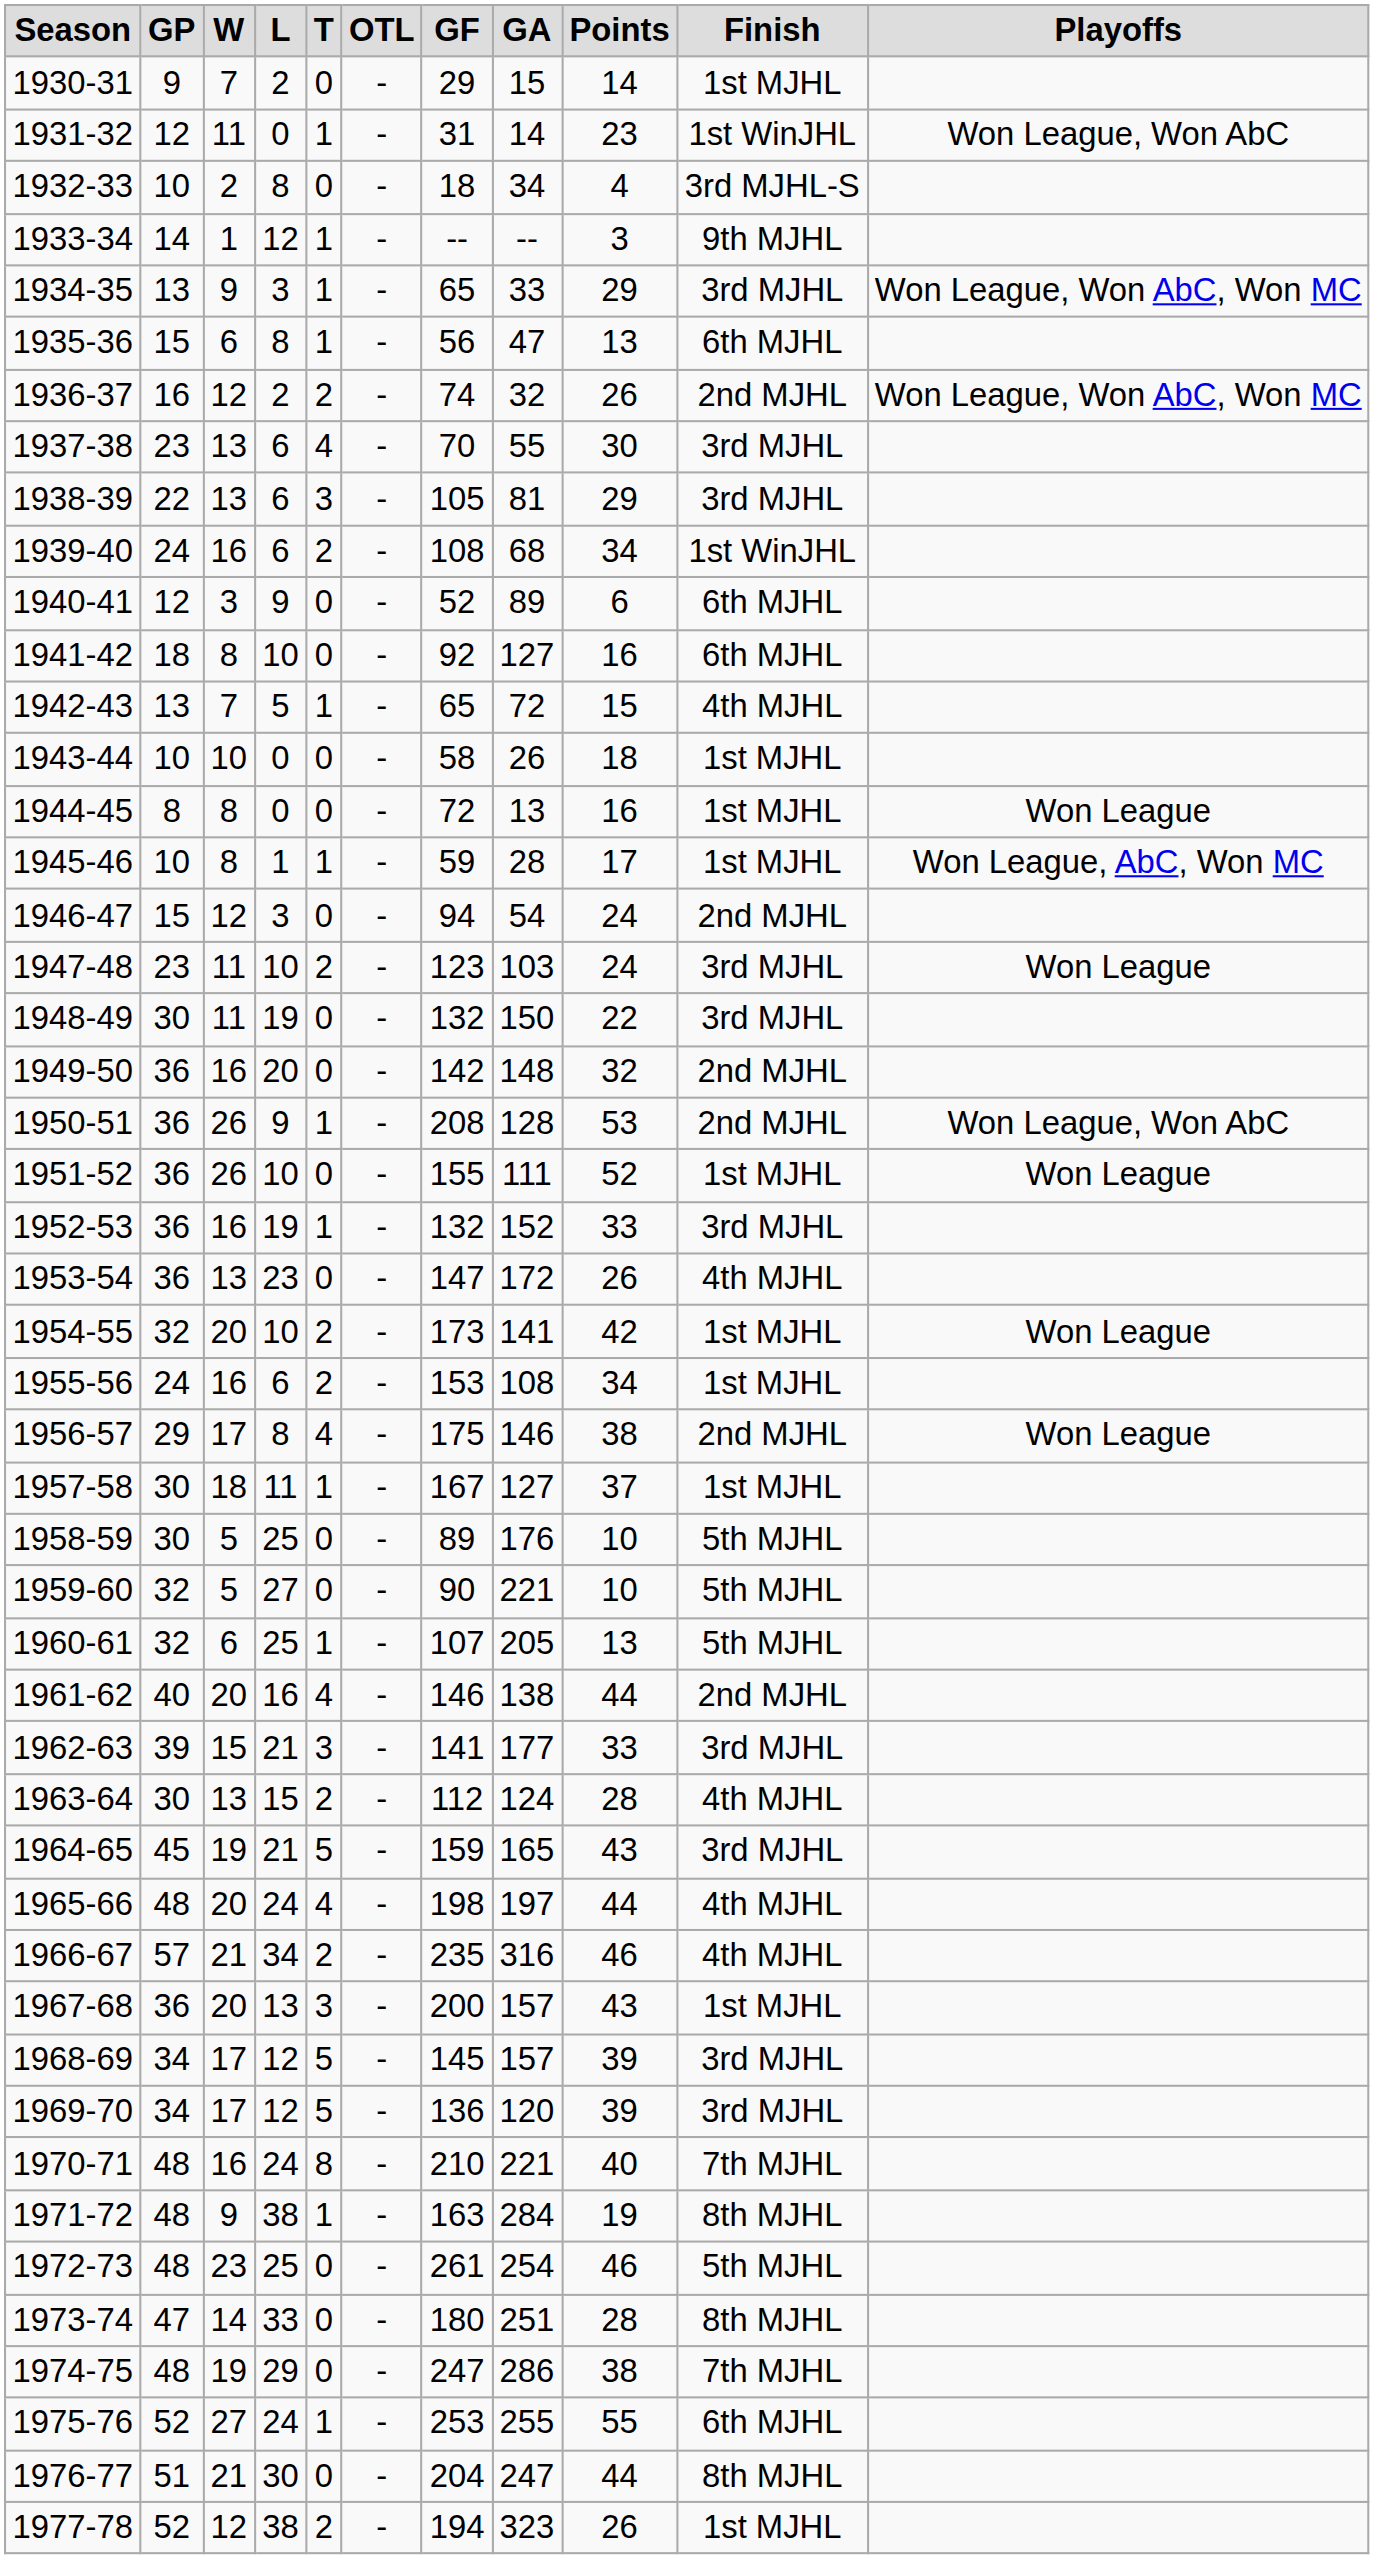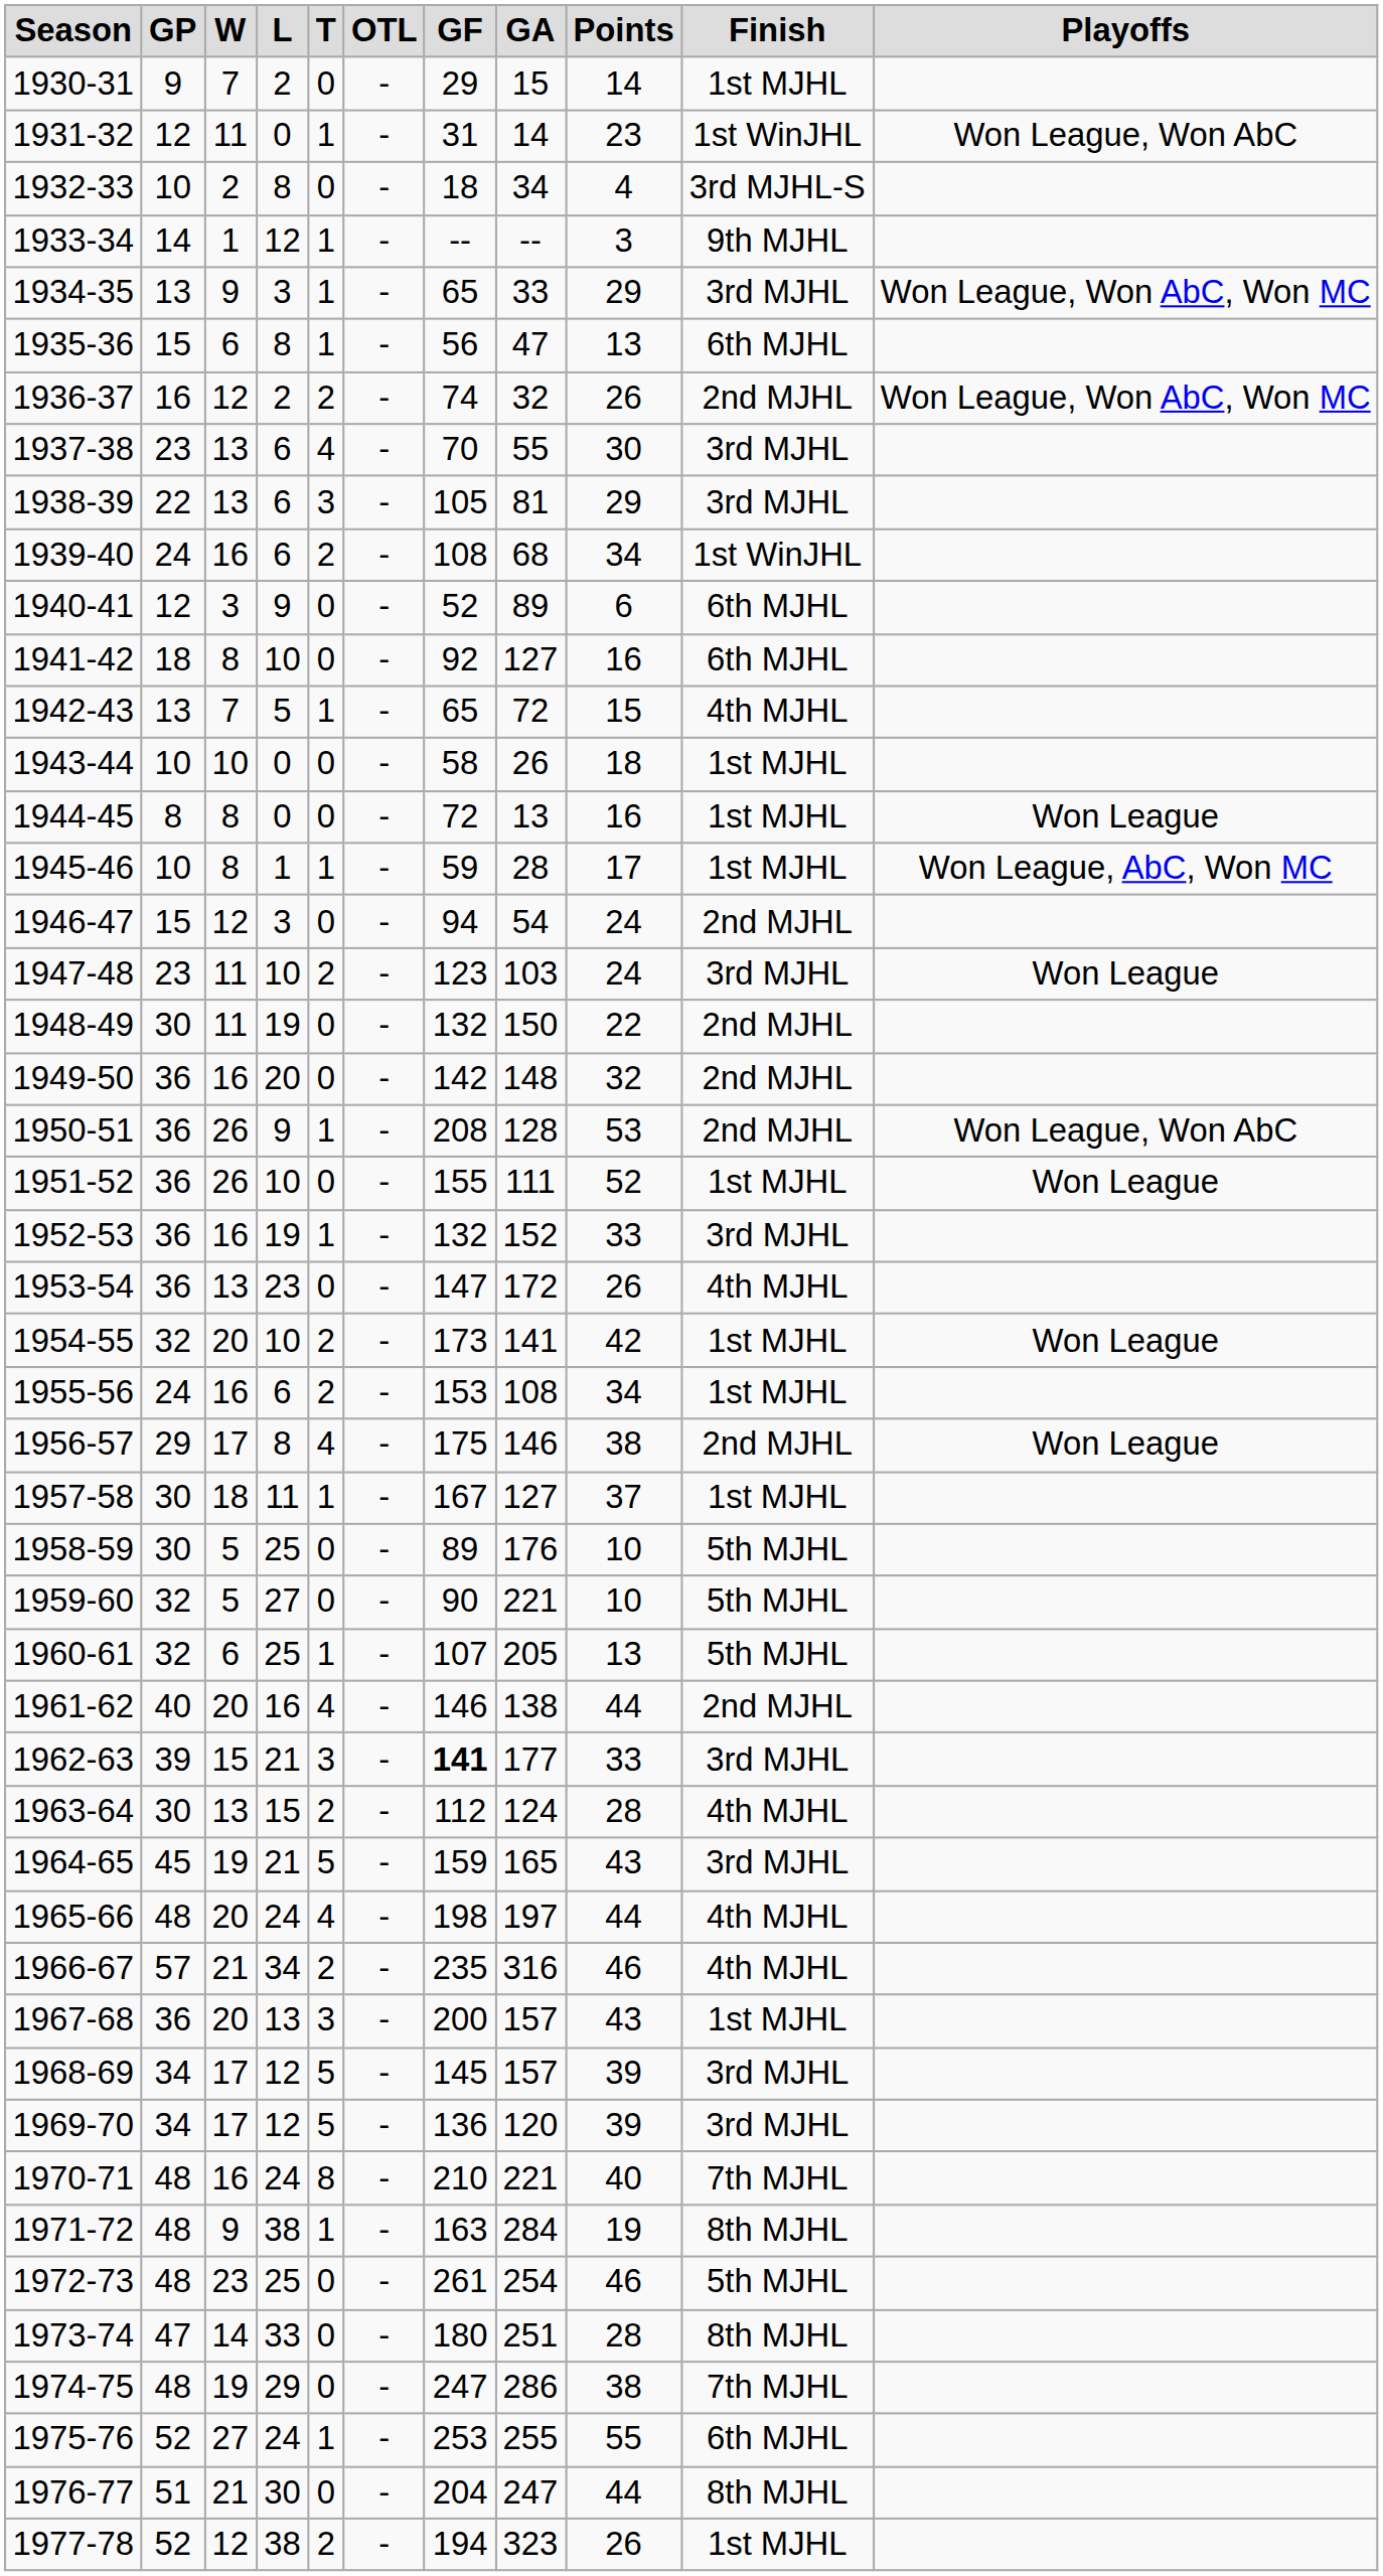1948-49 | Finish: 3rd MJHL -> 2nd MJHL
1962-63 | GF: normal -> bold
